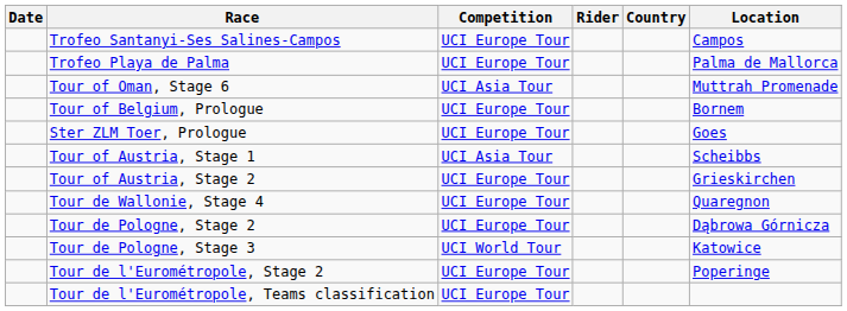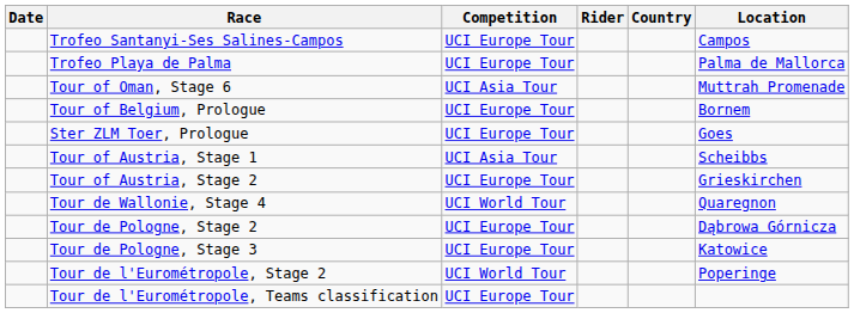Tour de Wallonie, Stage 4 | Competition: UCI Europe Tour -> UCI World Tour
Tour de Pologne, Stage 3 | Competition: UCI World Tour -> UCI Europe Tour
Tour de l'Eurométropole, Stage 2 | Competition: UCI Europe Tour -> UCI World Tour
